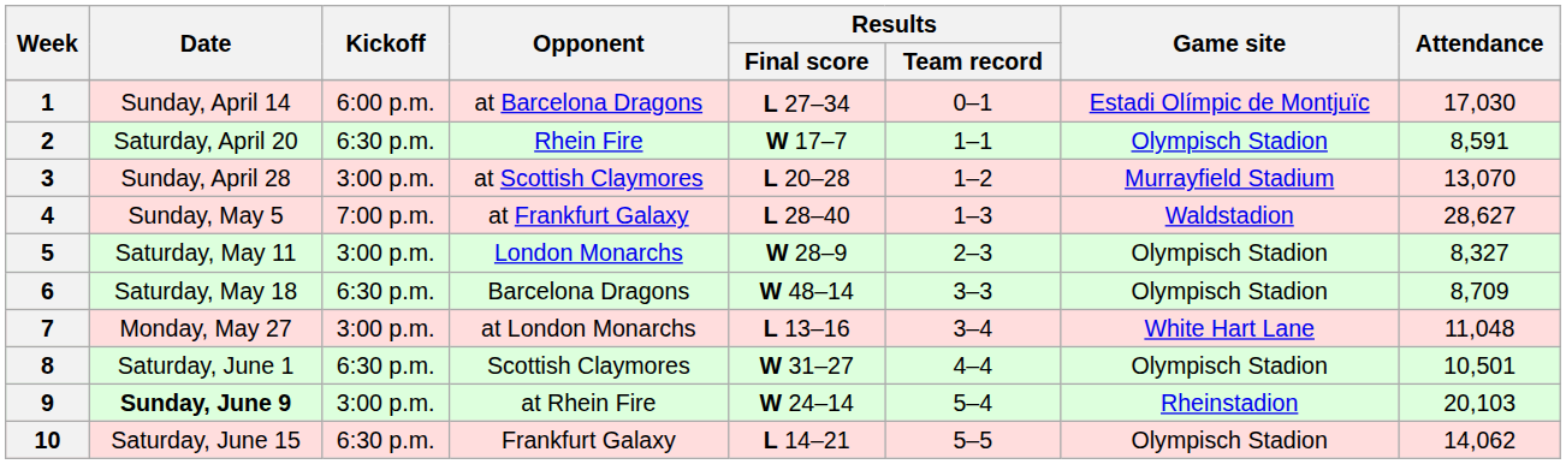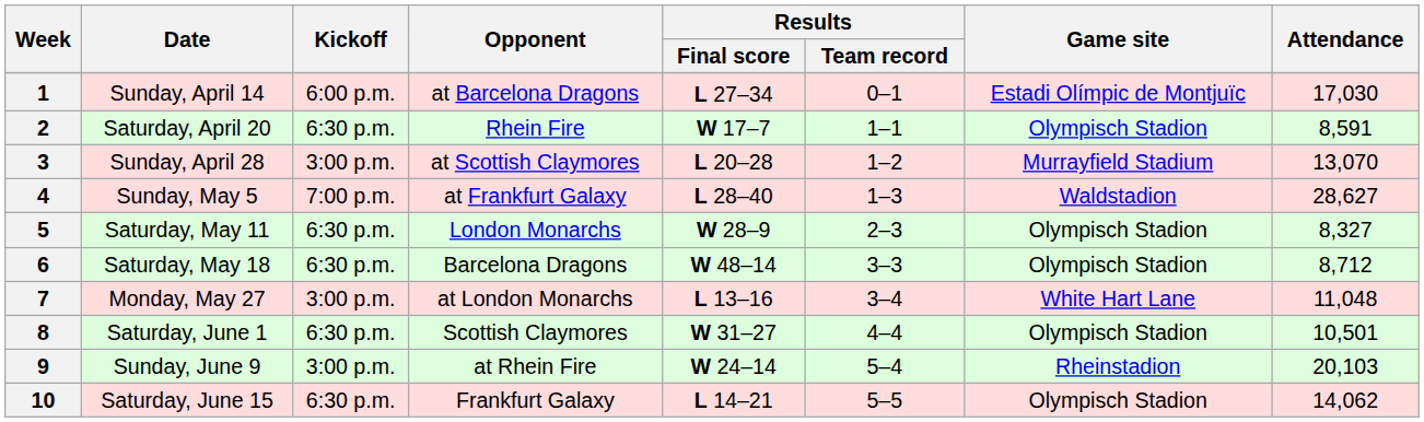5 | Kickoff: 3:00 p.m. -> 6:30 p.m.
6 | Attendance: 8,709 -> 8,712
9 | Date: bold -> normal
